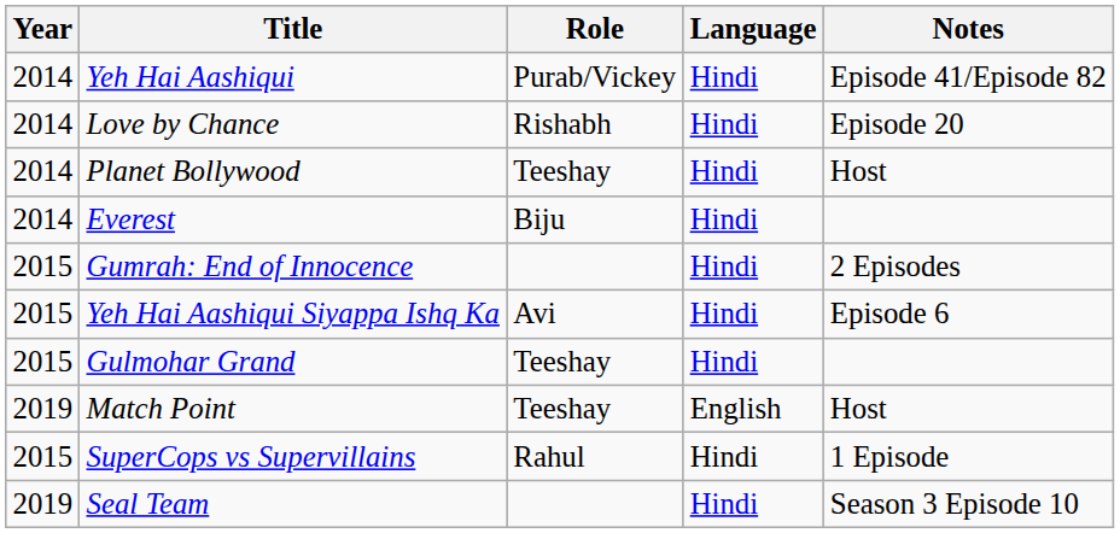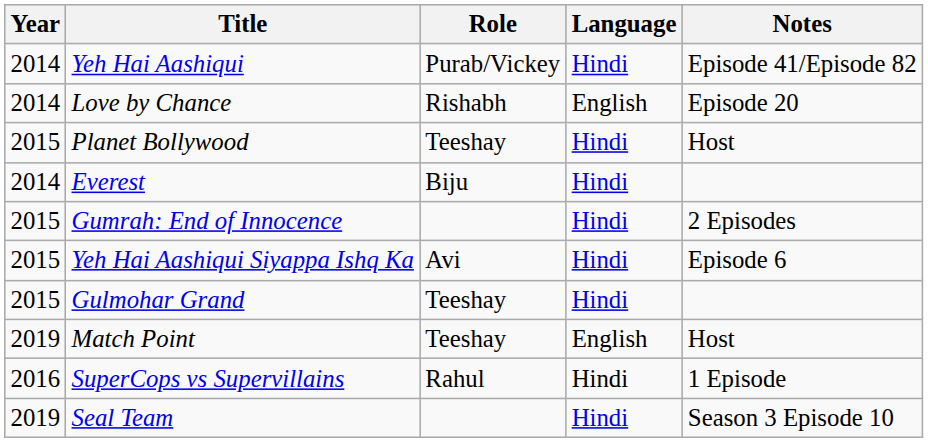Love by Chance | Language: Hindi -> English
Planet Bollywood | Year: 2014 -> 2015
SuperCops vs Supervillains | Year: 2015 -> 2016
